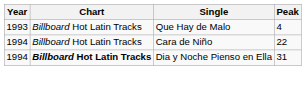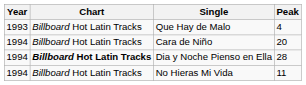Cara de Niño | Peak: 22 -> 20
Dia y Noche Pienso en Ella | Peak: 31 -> 28
+ row: 1994 | Billboard Hot Latin Tracks | No Hieras Mi Vida | 11
